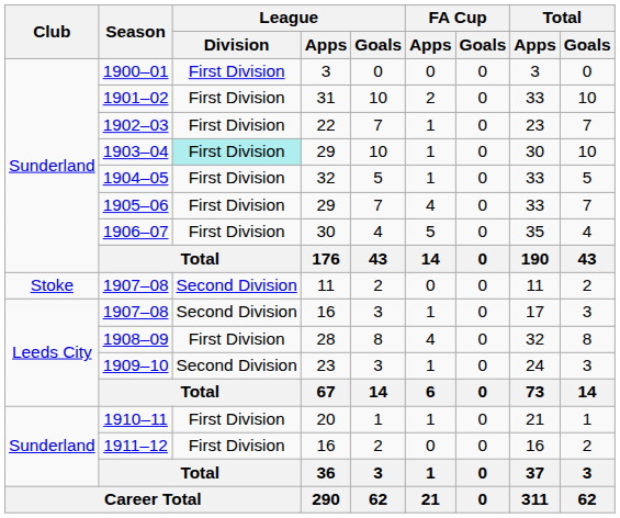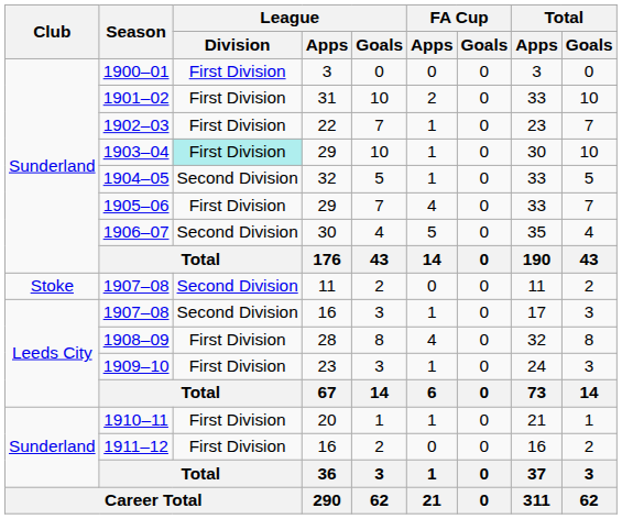1904–05 | League / Division: First Division -> Second Division
1906–07 | League / Division: First Division -> Second Division
1909–10 | League / Division: Second Division -> First Division
